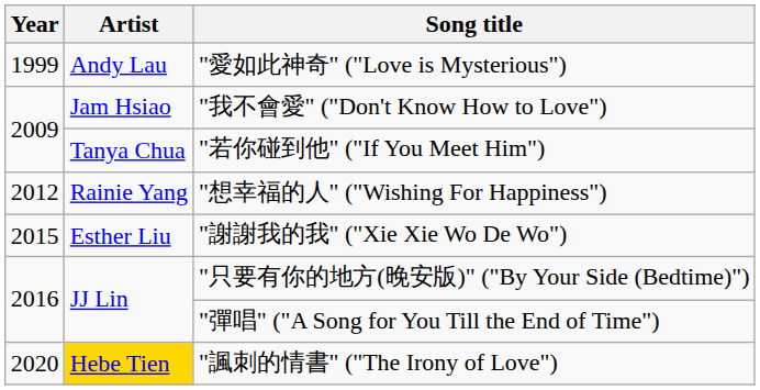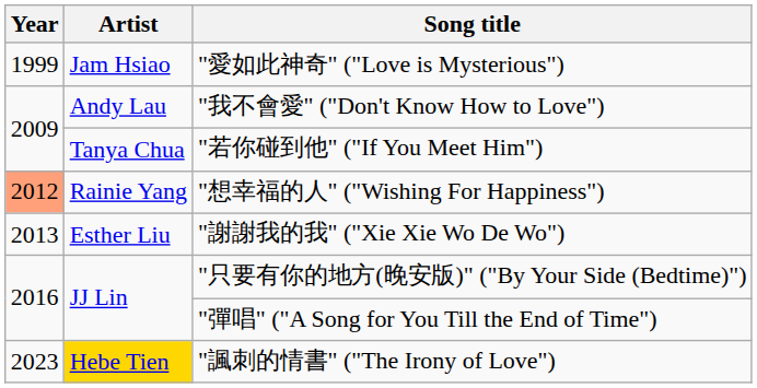"愛如此神奇" ("Love is Mysterious") | Artist: Andy Lau -> Jam Hsiao
"我不會愛" ("Don't Know How to Love") | Artist: Jam Hsiao -> Andy Lau
"想幸福的人" ("Wishing For Happiness") | Year: no background -> lightsalmon background
"謝謝我的我" ("Xie Xie Wo De Wo") | Year: 2015 -> 2013
"諷刺的情書" ("The Irony of Love") | Year: 2020 -> 2023
